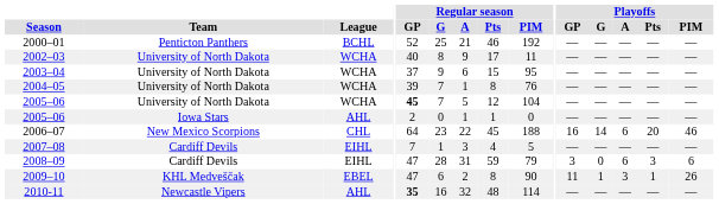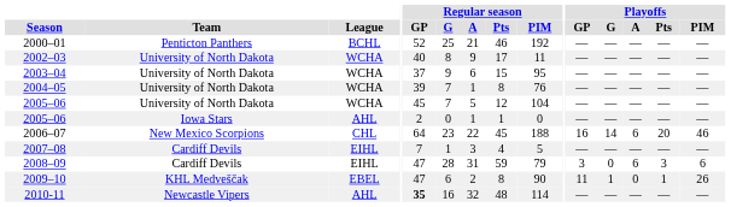2005–06 / University of North Dakota | Regular season / GP: bold -> normal
2009–10 | Playoffs / A: 3 -> 0
